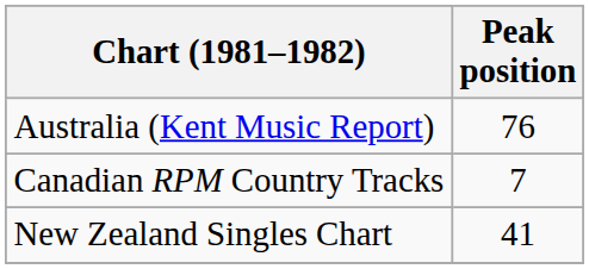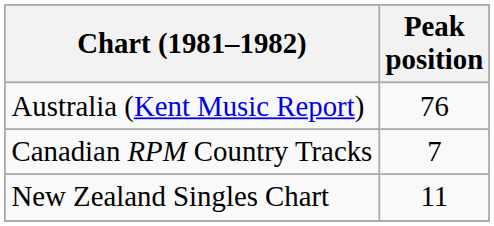New Zealand Singles Chart | Peak position: 41 -> 11
